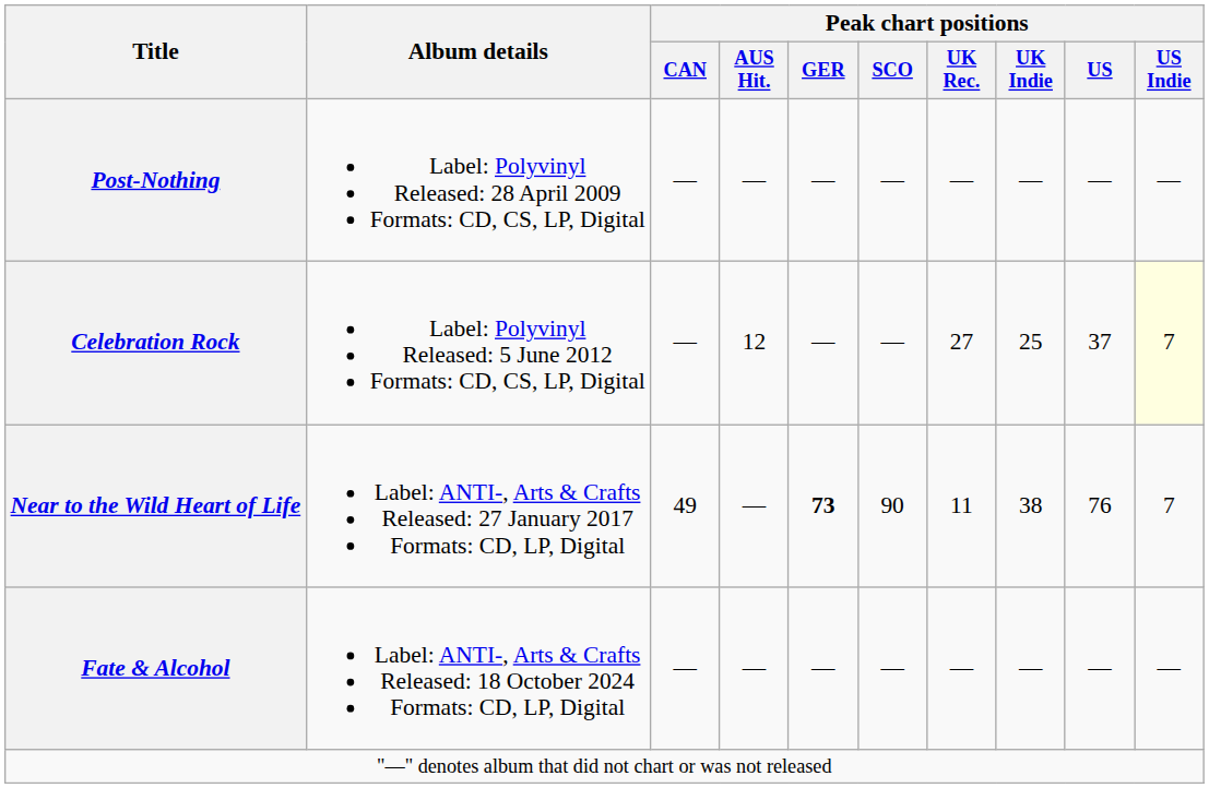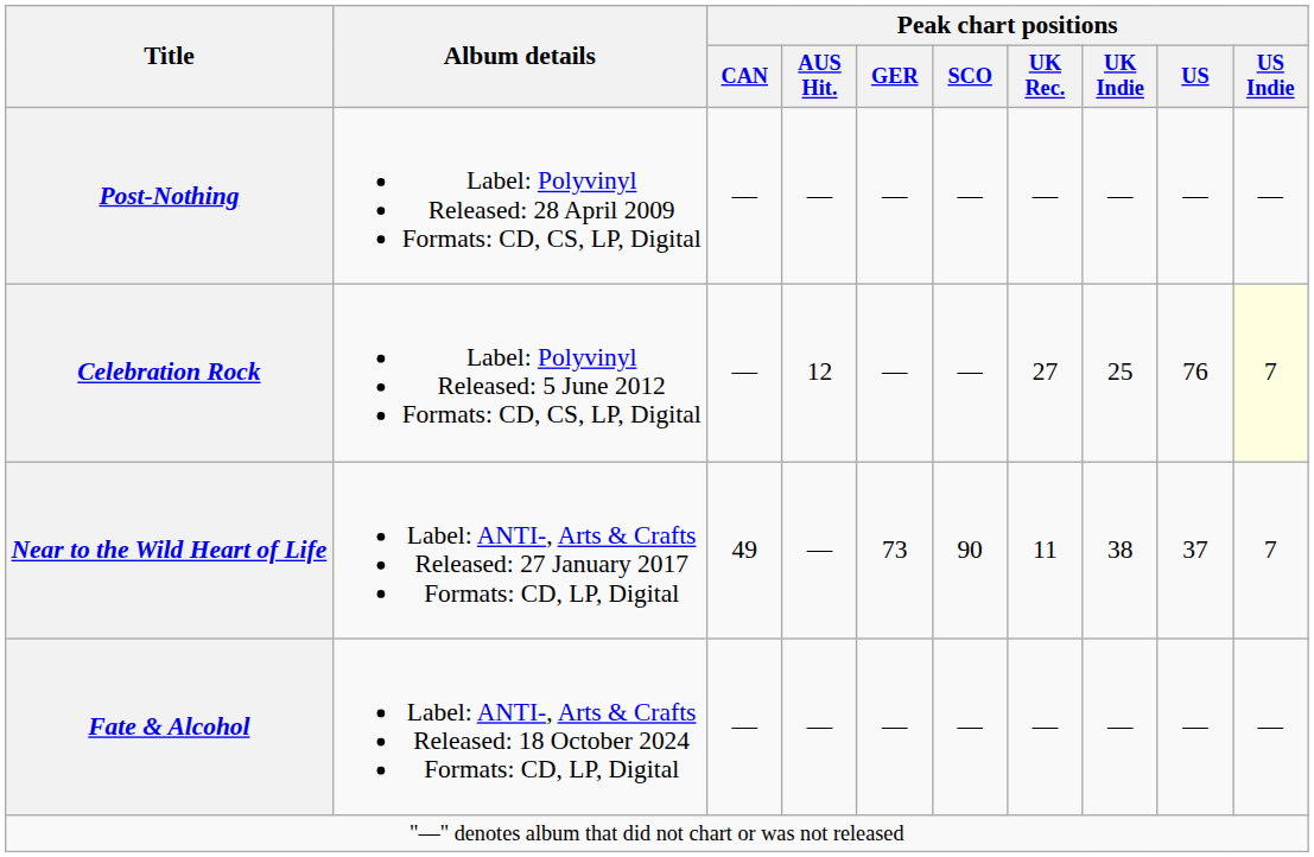Celebration Rock | Peak chart positions / US: 37 -> 76
Near to the Wild Heart of Life | Peak chart positions / GER: bold -> normal
Near to the Wild Heart of Life | Peak chart positions / US: 76 -> 37
